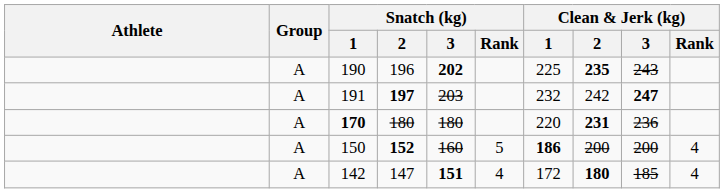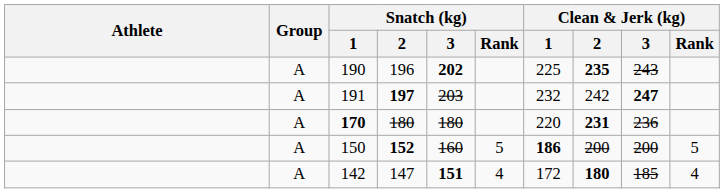150 | Clean & Jerk (kg) / Rank: 4 -> 5
